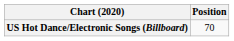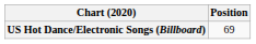US Hot Dance/Electronic Songs (Billboard) | Position: 70 -> 69
